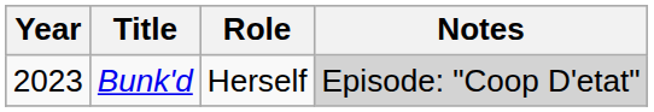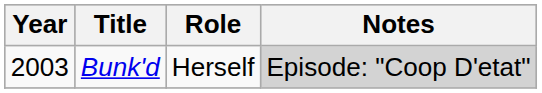Bunk'd | Year: 2023 -> 2003
